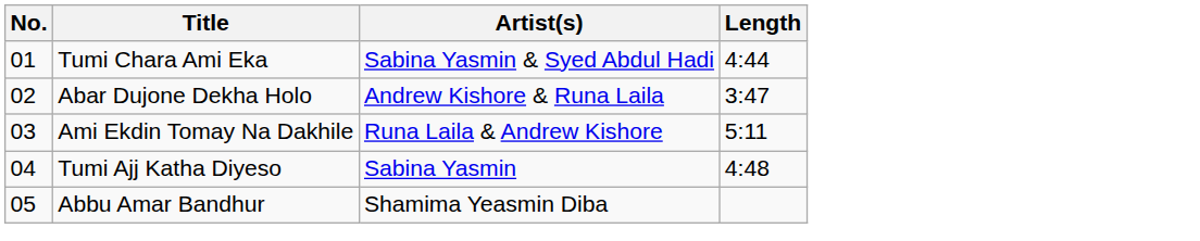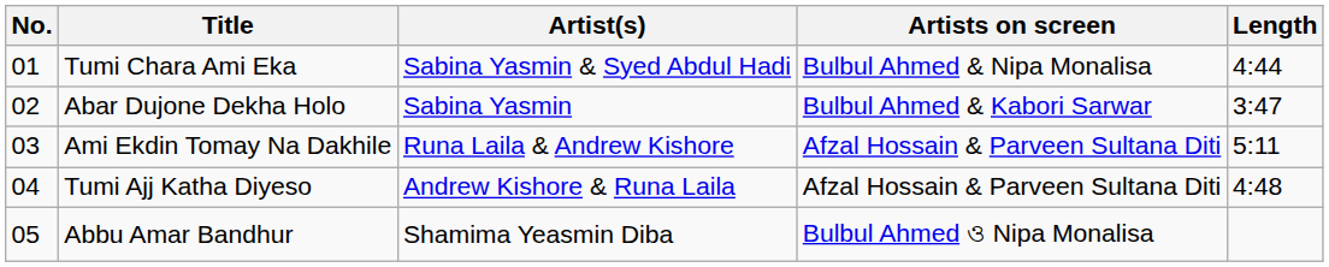+ column: Artists on screen | Bulbul Ahmed & Nipa Monalisa | Bulbul Ahmed & Kabori Sarwar | Afzal Hossain & Parveen Sultana Diti | Afzal Hossain & Parveen Sultana Diti | Bulbul Ahmed ও Nipa Monalisa
Abar Dujone Dekha Holo | Artist(s): Andrew Kishore & Runa Laila -> Sabina Yasmin
Tumi Ajj Katha Diyeso | Artist(s): Sabina Yasmin -> Andrew Kishore & Runa Laila
